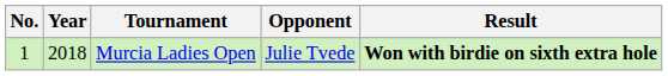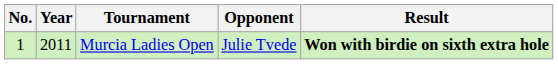Murcia Ladies Open | Year: 2018 -> 2011
